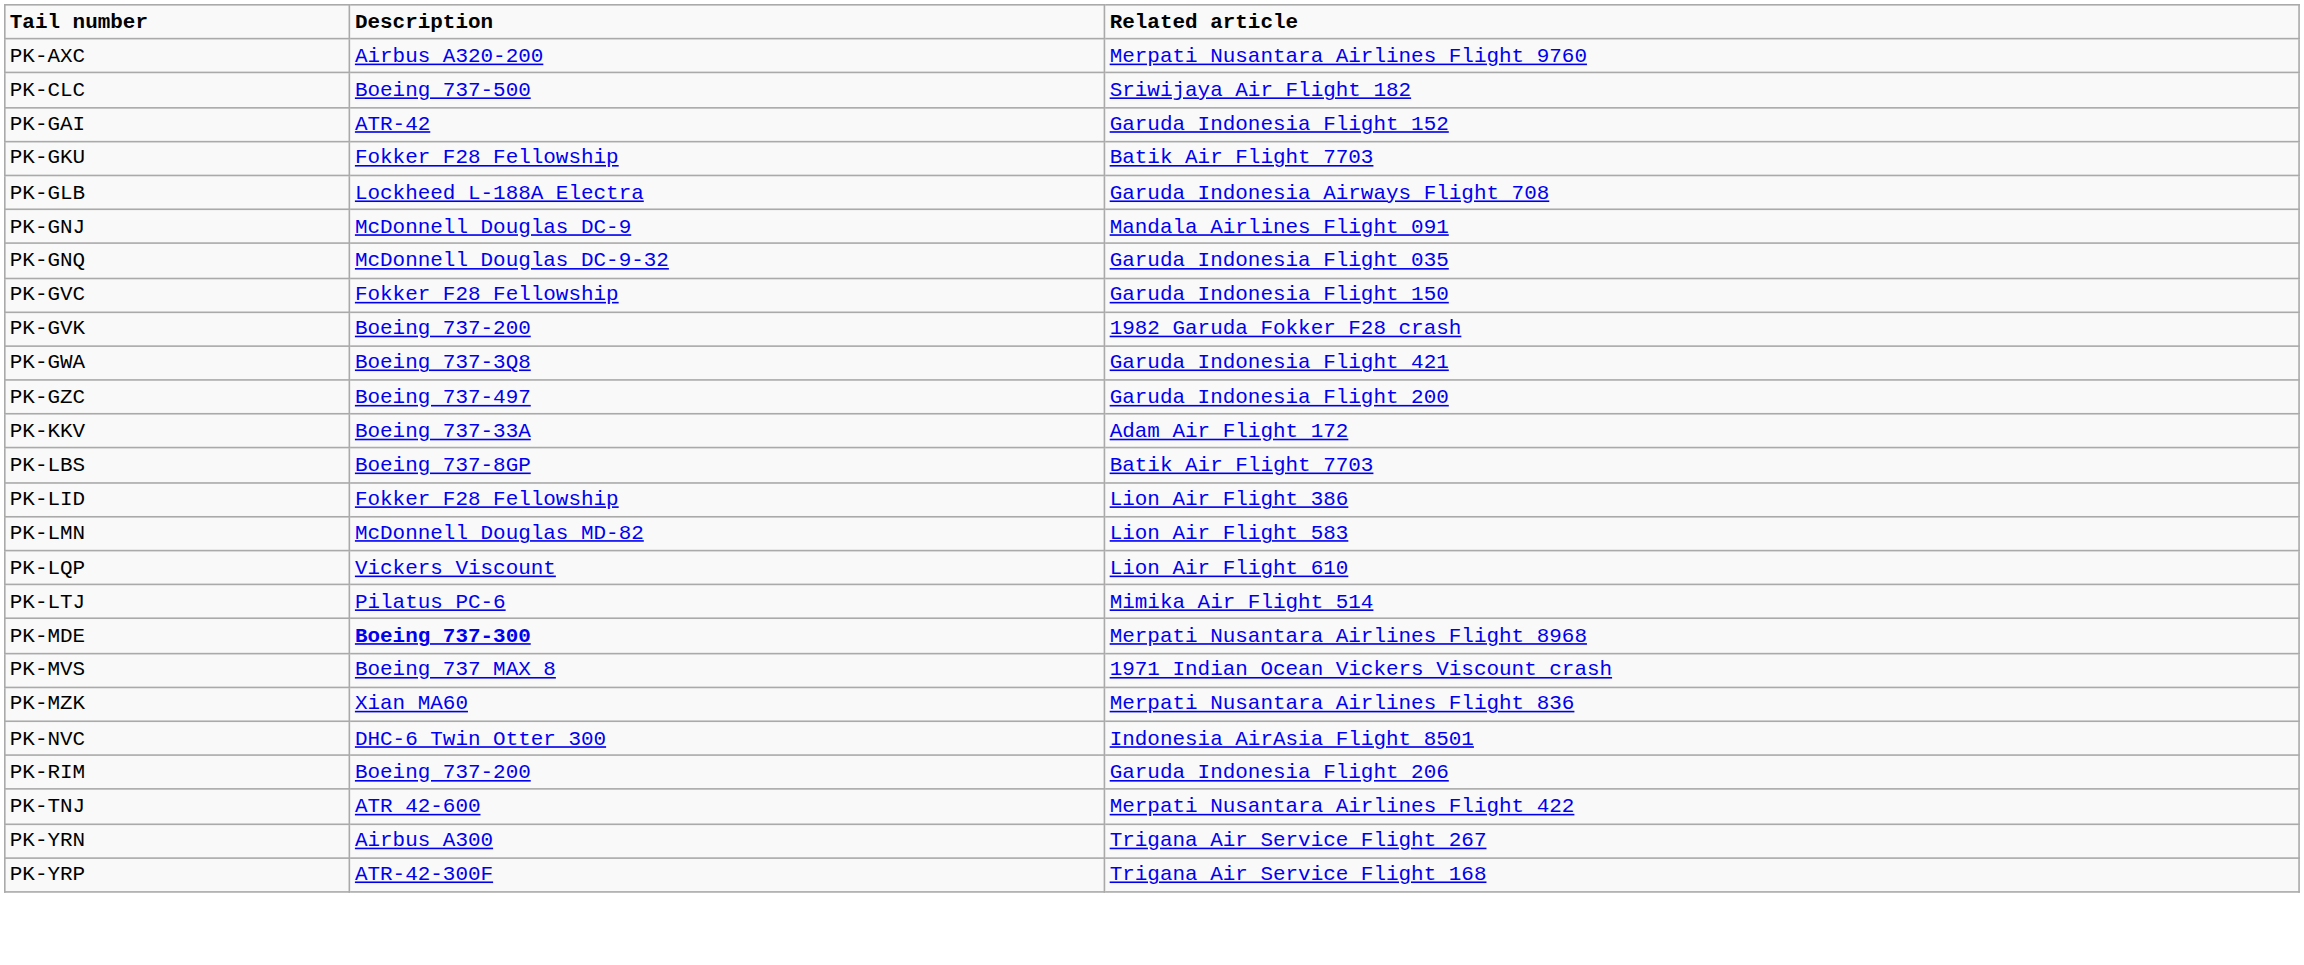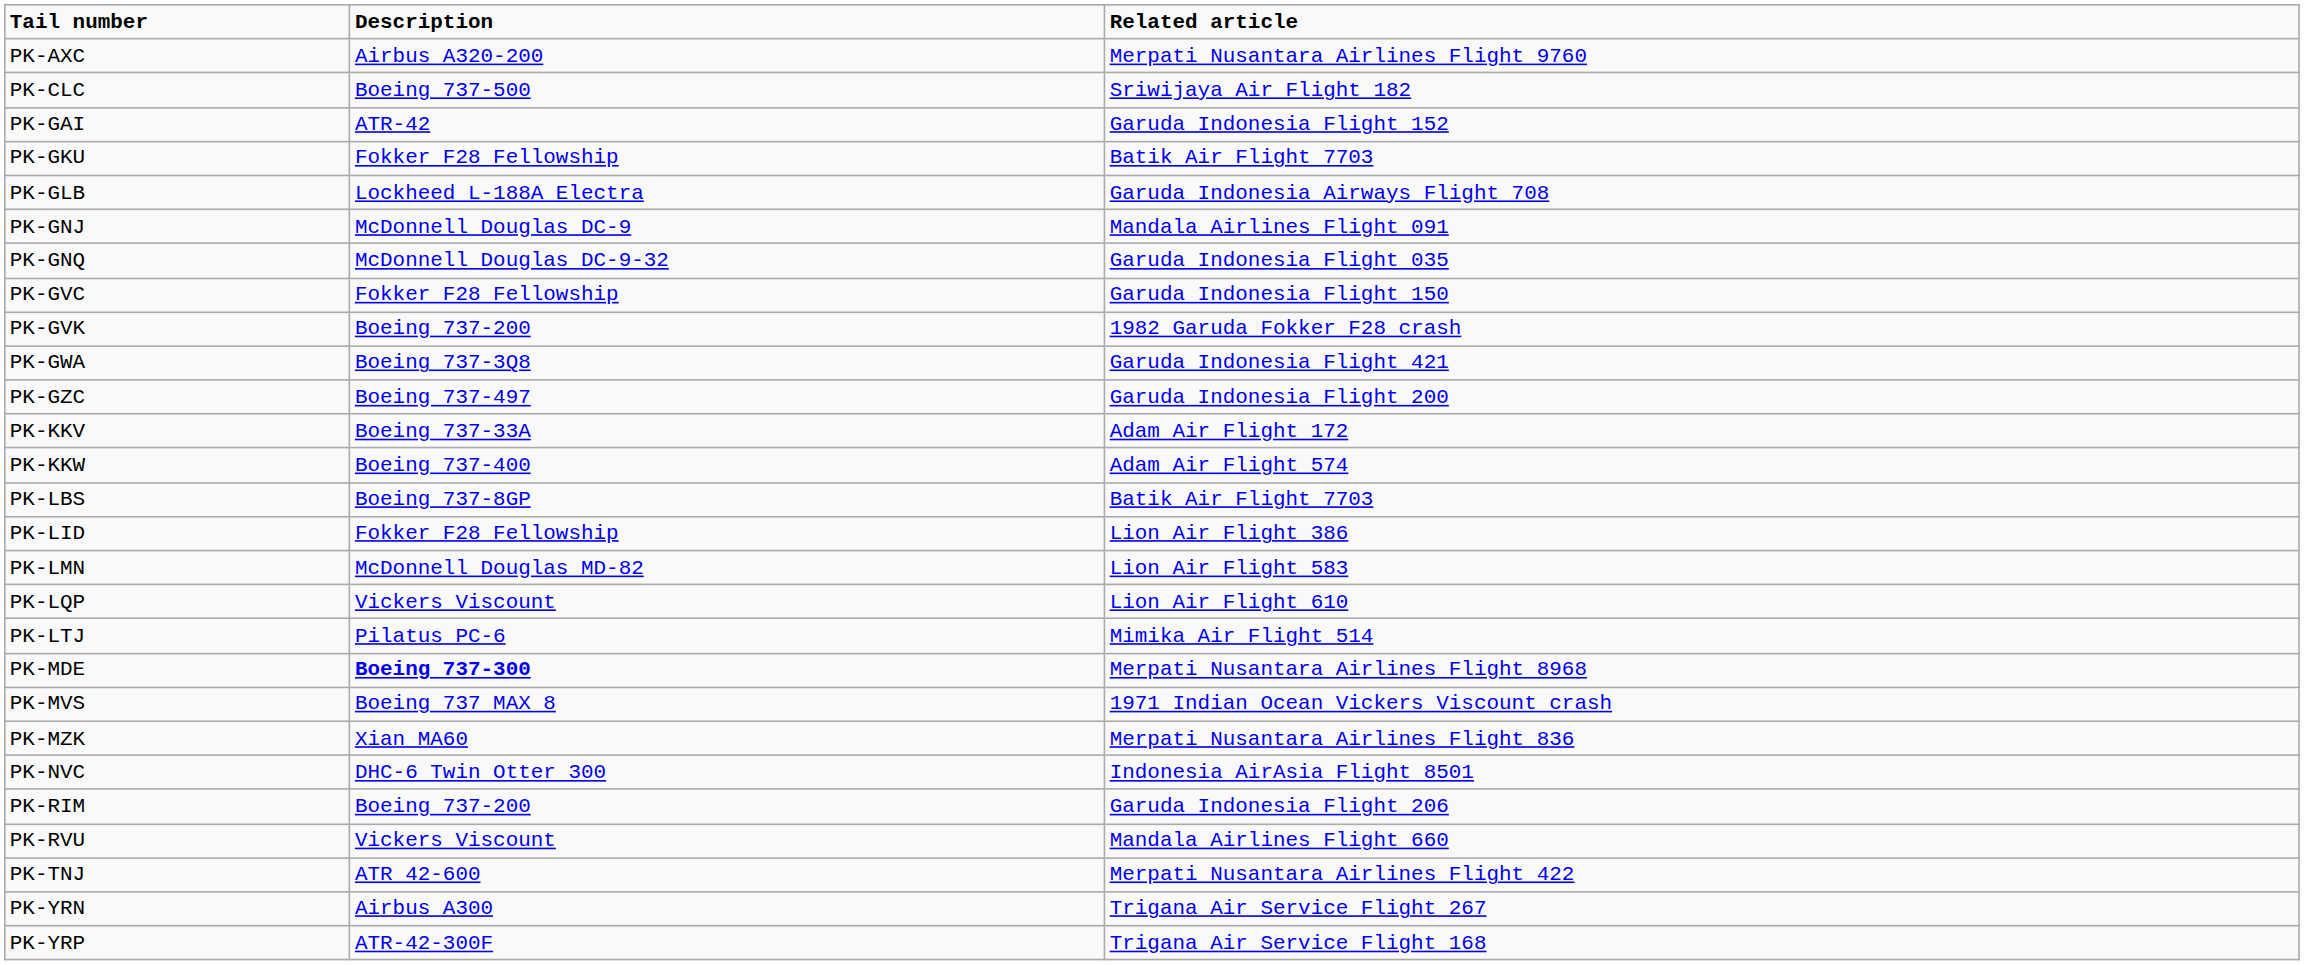+ row: PK-KKW | Boeing 737-400 | Adam Air Flight 574
+ row: PK-RVU | Vickers Viscount | Mandala Airlines Flight 660
